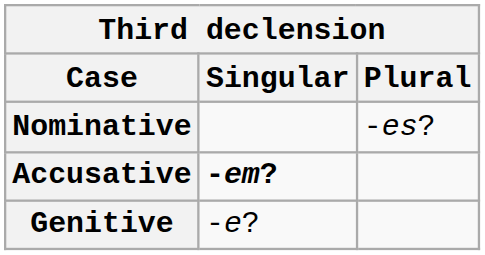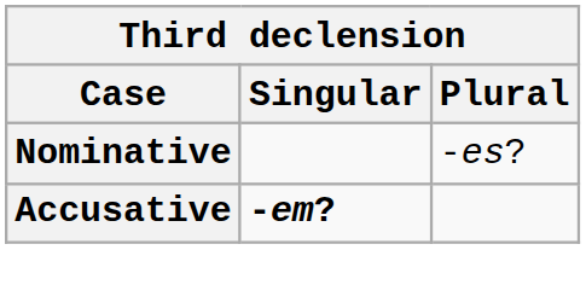- row: Genitive | -e?
